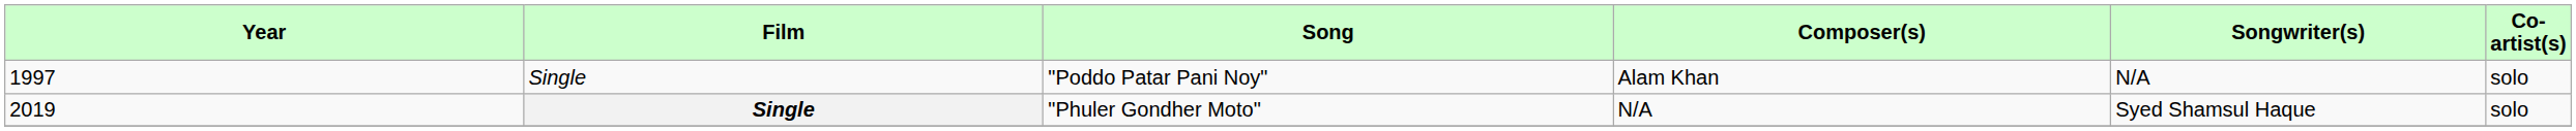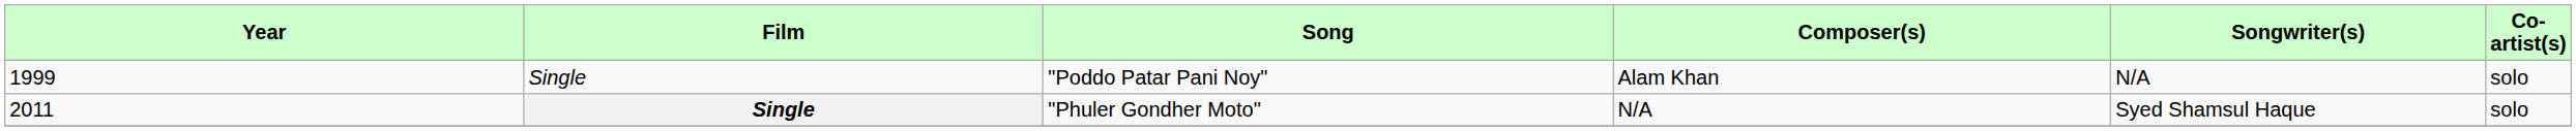"Poddo Patar Pani Noy" | Year: 1997 -> 1999
"Phuler Gondher Moto" | Year: 2019 -> 2011
